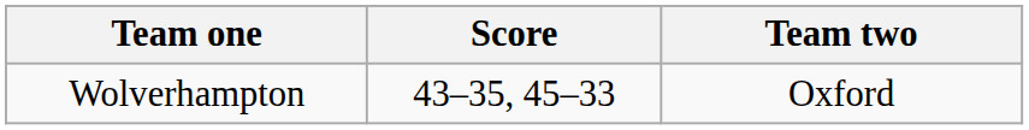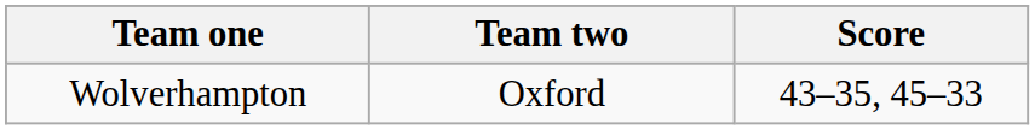columns swapped: Team two <-> Score
